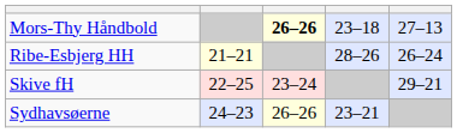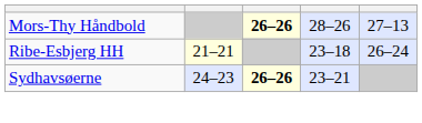Mors-Thy Håndbold | column 4: 23–18 -> 28–26
Ribe-Esbjerg HH | column 4: 28–26 -> 23–18
- row: Skive fH | 22–25 | 23–24 | 29–21
Sydhavsøerne | column 3: normal -> bold
